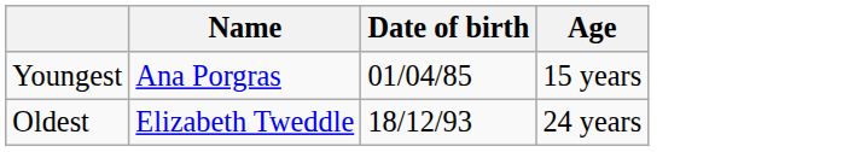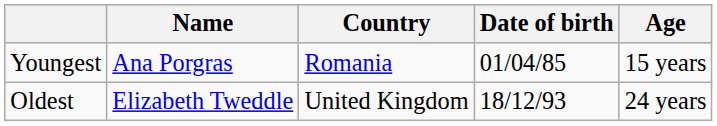+ column: Country | Romania | United Kingdom
